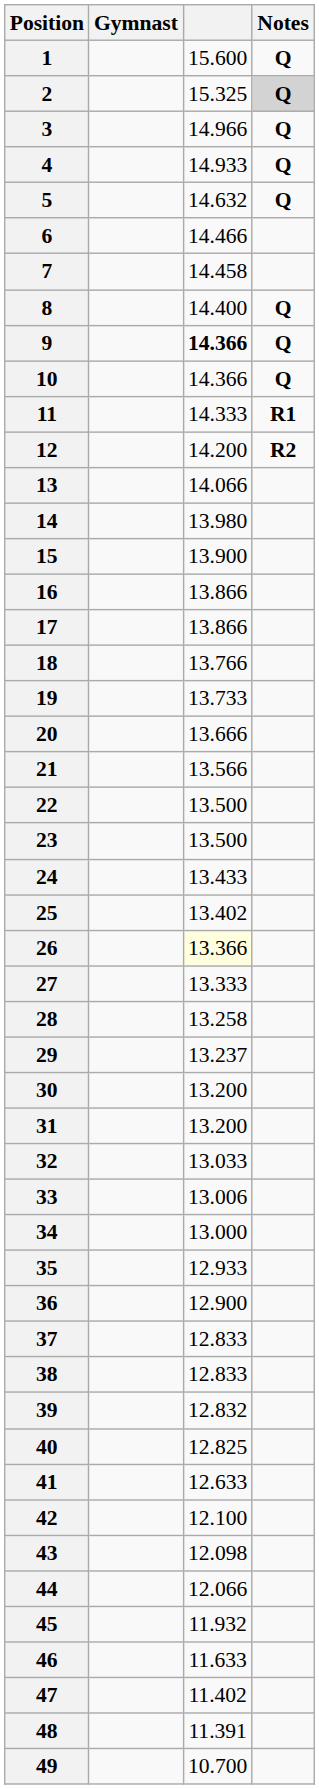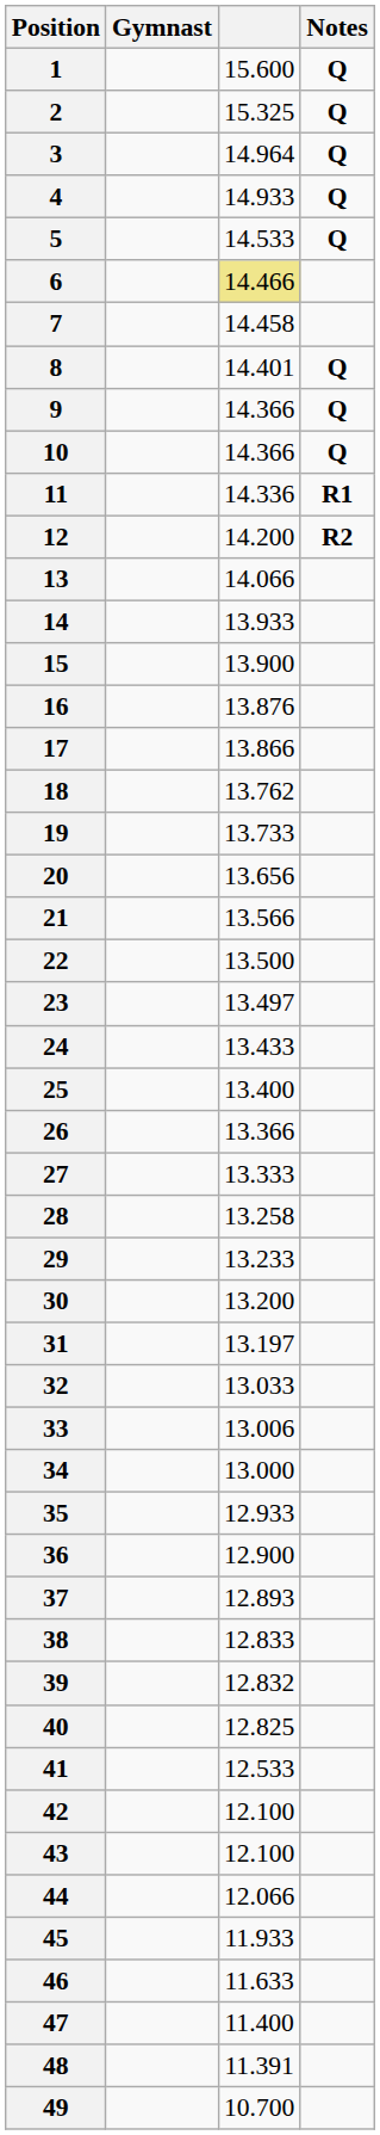2 | Notes: lightgrey background -> no background
3 | column 3: 14.966 -> 14.964
5 | column 3: 14.632 -> 14.533
6 | column 3: no background -> khaki background
8 | column 3: 14.400 -> 14.401
9 | column 3: bold -> normal
11 | column 3: 14.333 -> 14.336
14 | column 3: 13.980 -> 13.933
16 | column 3: 13.866 -> 13.876
18 | column 3: 13.766 -> 13.762
20 | column 3: 13.666 -> 13.656
23 | column 3: 13.500 -> 13.497
25 | column 3: 13.402 -> 13.400
26 | column 3: lightyellow background -> no background
29 | column 3: 13.237 -> 13.233
31 | column 3: 13.200 -> 13.197
37 | column 3: 12.833 -> 12.893
41 | column 3: 12.633 -> 12.533
43 | column 3: 12.098 -> 12.100
45 | column 3: 11.932 -> 11.933
47 | column 3: 11.402 -> 11.400
